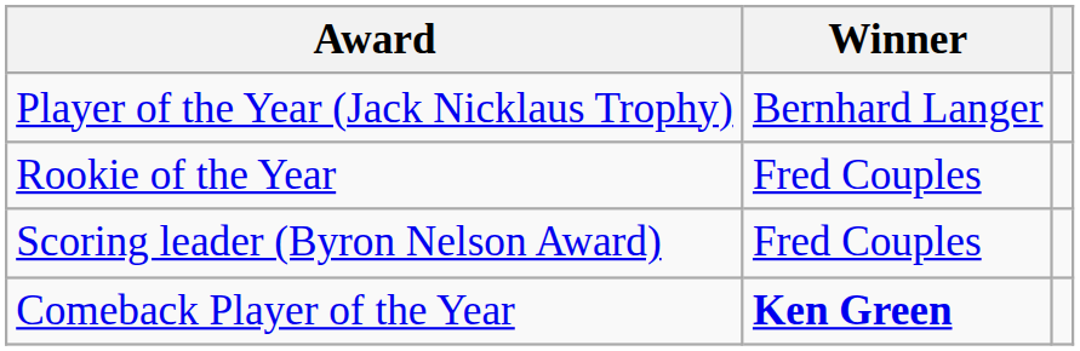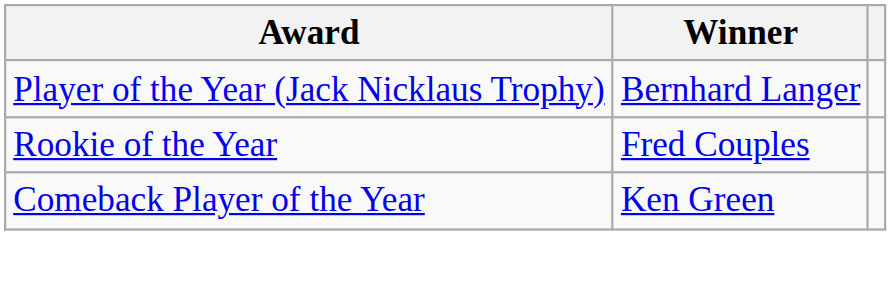- row: Scoring leader (Byron Nelson Award) | Fred Couples
Comeback Player of the Year | Winner: bold -> normal
